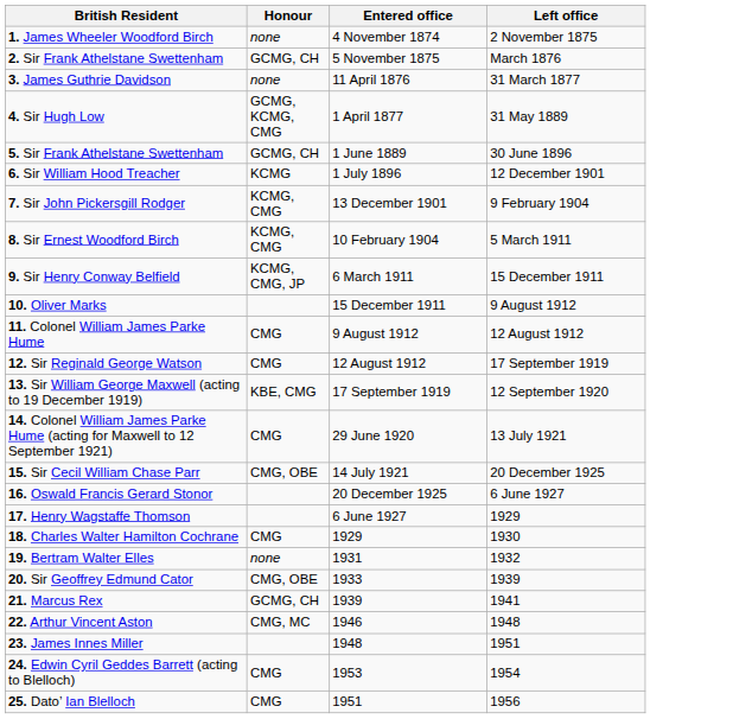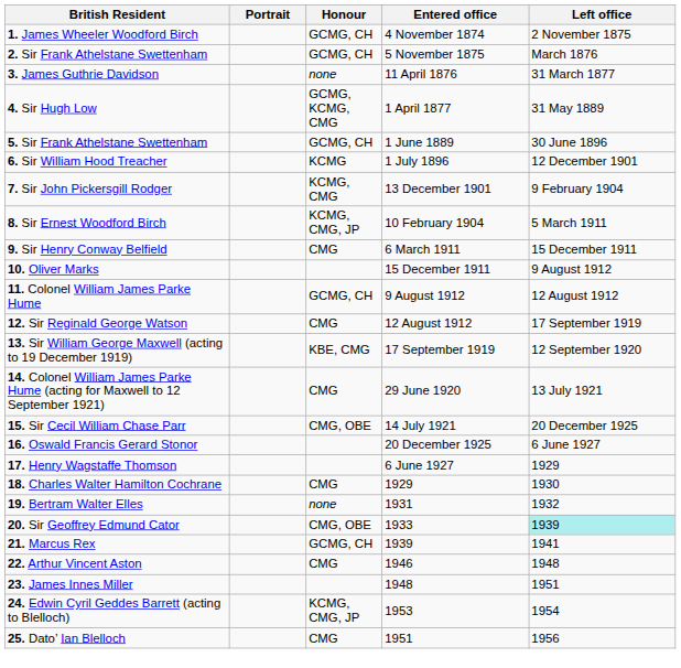+ column: Portrait
1. James Wheeler Woodford Birch | Honour: none -> GCMG, CH
8. Sir Ernest Woodford Birch | Honour: KCMG, CMG -> KCMG, CMG, JP
9. Sir Henry Conway Belfield | Honour: KCMG, CMG, JP -> CMG
11. Colonel William James Parke Hume | Honour: CMG -> GCMG, CH
20. Sir Geoffrey Edmund Cator | Left office: no background -> paleturquoise background
22. Arthur Vincent Aston | Honour: CMG, MC -> CMG
24. Edwin Cyril Geddes Barrett (acting to Blelloch) | Honour: CMG -> KCMG, CMG, JP
